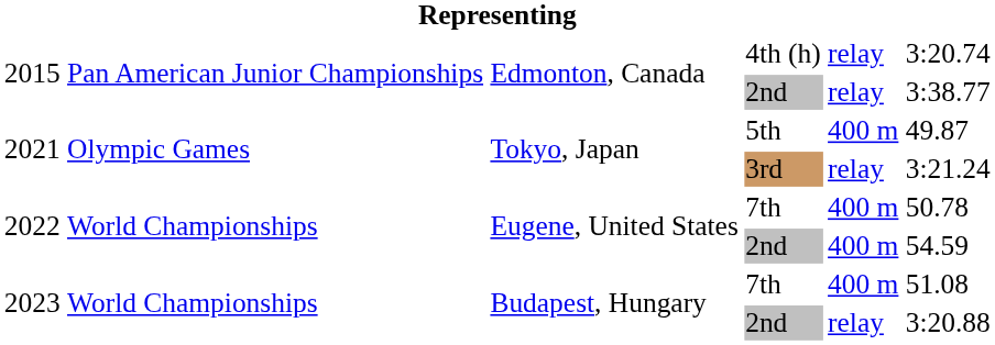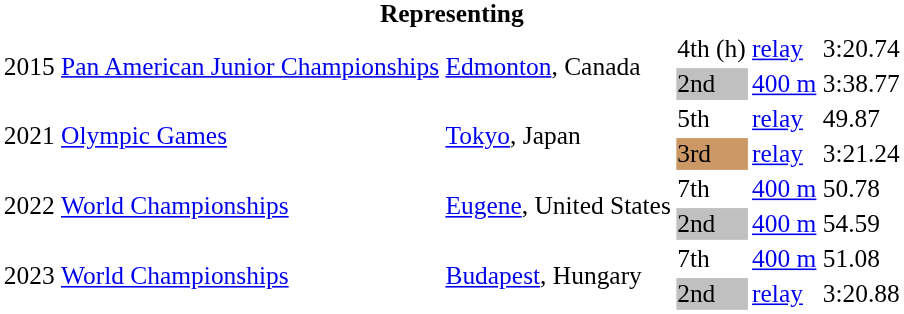2015 / 2nd | column 5: relay -> 400 m
5th | column 5: 400 m -> relay
